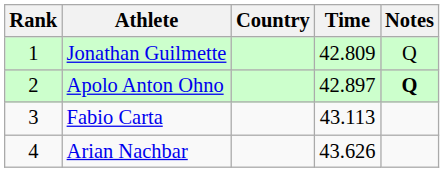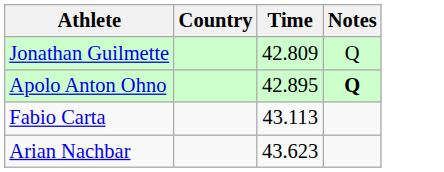- column: Rank | 1 | 2 | 3 | 4
Apolo Anton Ohno | Time: 42.897 -> 42.895
Arian Nachbar | Time: 43.626 -> 43.623
